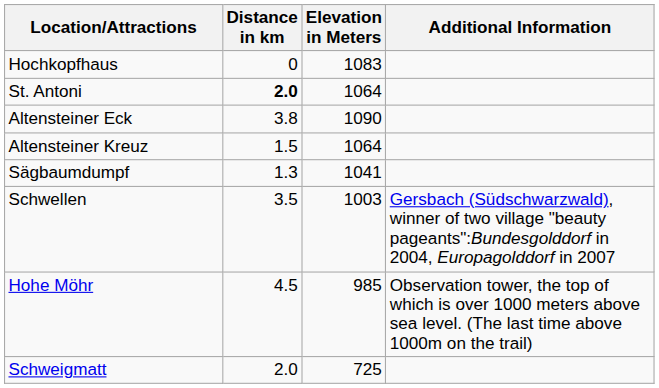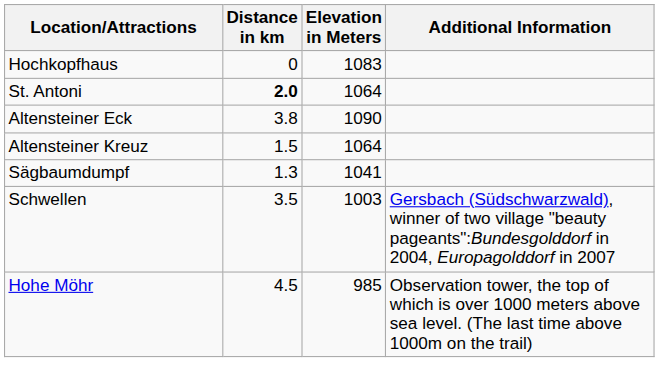- row: Schweigmatt | 2.0 | 725
